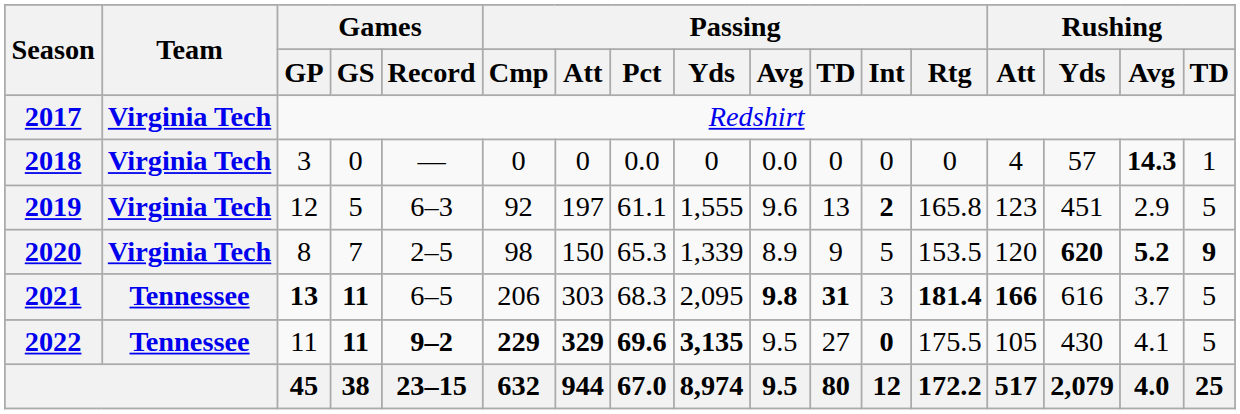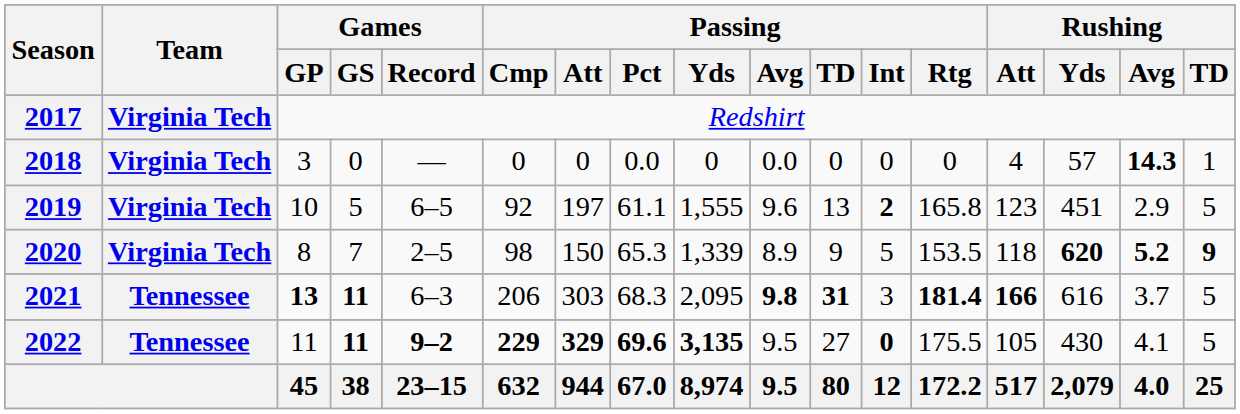2019 | Games / GP: 12 -> 10
2019 | Games / Record: 6–3 -> 6–5
2020 | Rushing / Att: 120 -> 118
2021 | Games / Record: 6–5 -> 6–3
